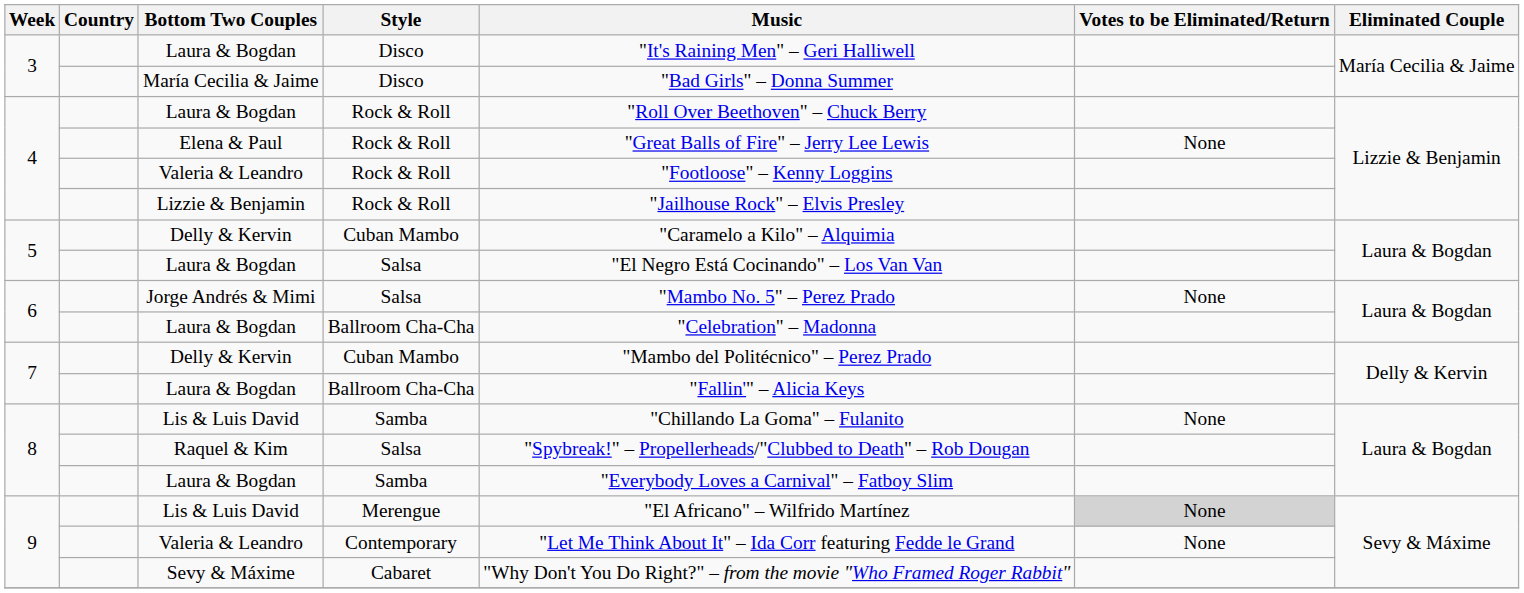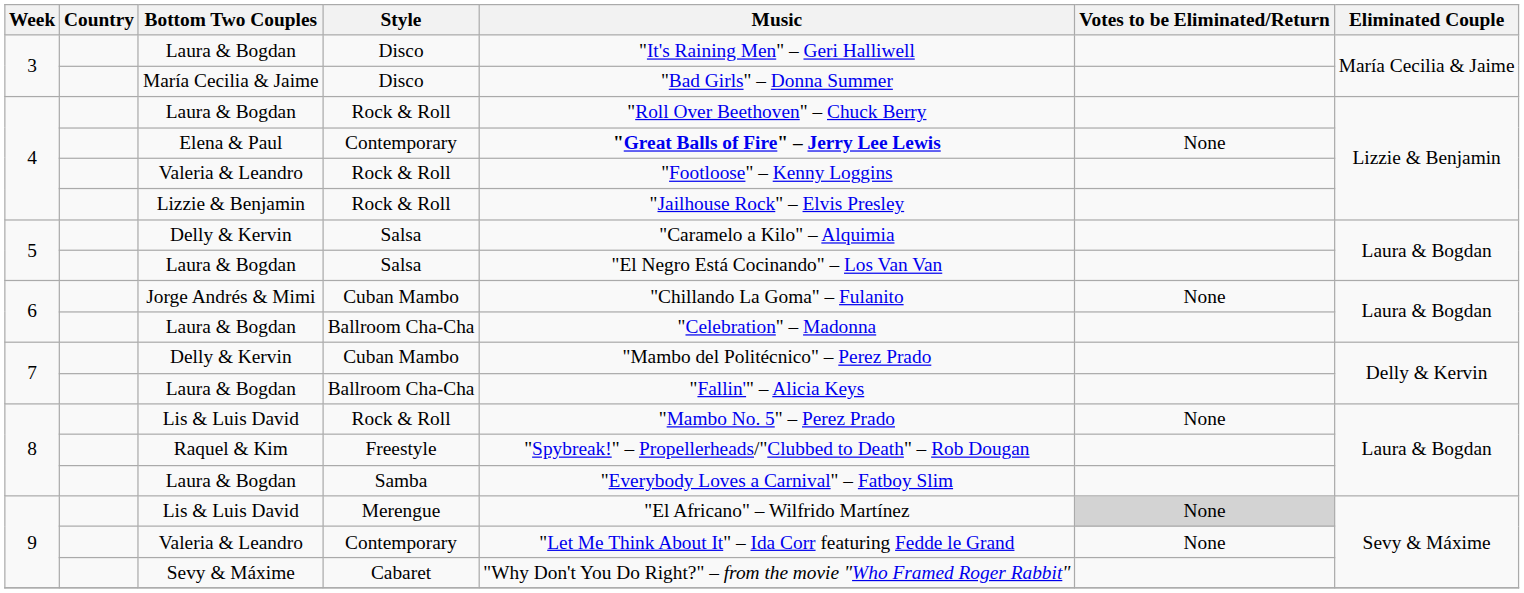Elena & Paul | Style: Rock & Roll -> Contemporary
Elena & Paul | Music: normal -> bold
5 / Delly & Kervin | Style: Cuban Mambo -> Salsa
Jorge Andrés & Mimi | Style: Salsa -> Cuban Mambo
Jorge Andrés & Mimi | Music: "Mambo No. 5" – Perez Prado -> "Chillando La Goma" – Fulanito
8 / Lis & Luis David | Style: Samba -> Rock & Roll
8 / Lis & Luis David | Music: "Chillando La Goma" – Fulanito -> "Mambo No. 5" – Perez Prado
Raquel & Kim | Style: Salsa -> Freestyle
